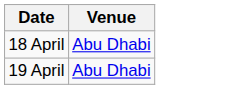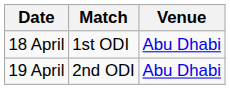+ column: Match | 1st ODI | 2nd ODI
